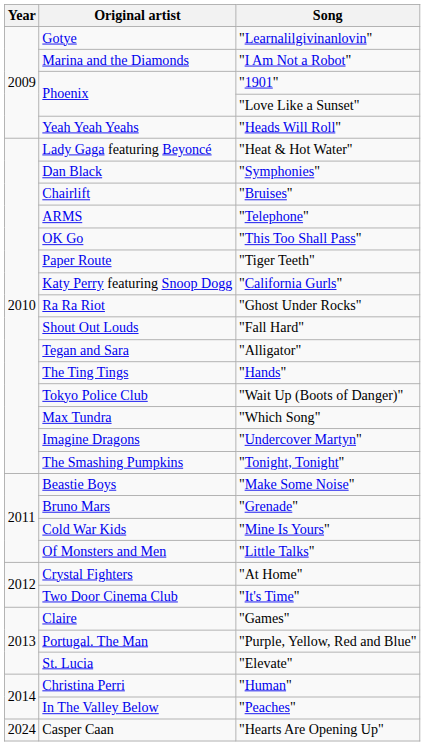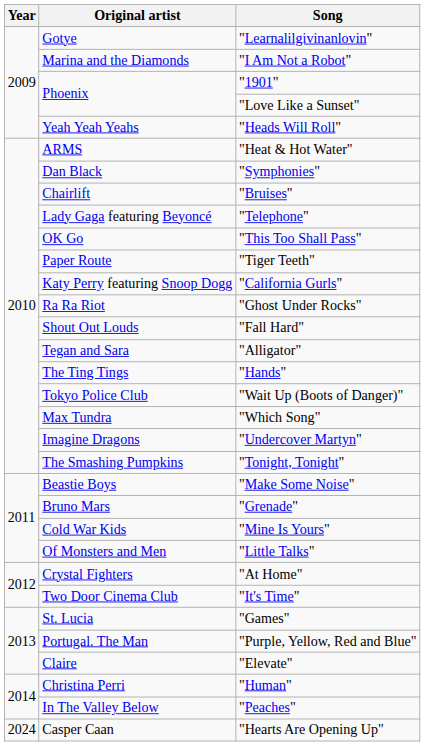"Heat & Hot Water" | Original artist: Lady Gaga featuring Beyoncé -> ARMS
"Telephone" | Original artist: ARMS -> Lady Gaga featuring Beyoncé
"Games" | Original artist: Claire -> St. Lucia
"Elevate" | Original artist: St. Lucia -> Claire
